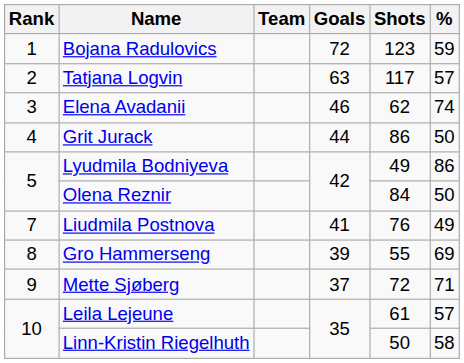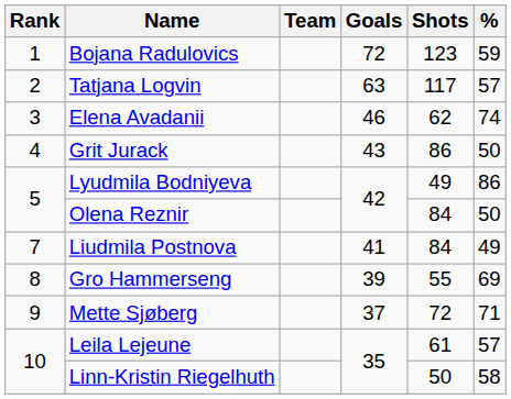Grit Jurack | Goals: 44 -> 43
Liudmila Postnova | Shots: 76 -> 84
